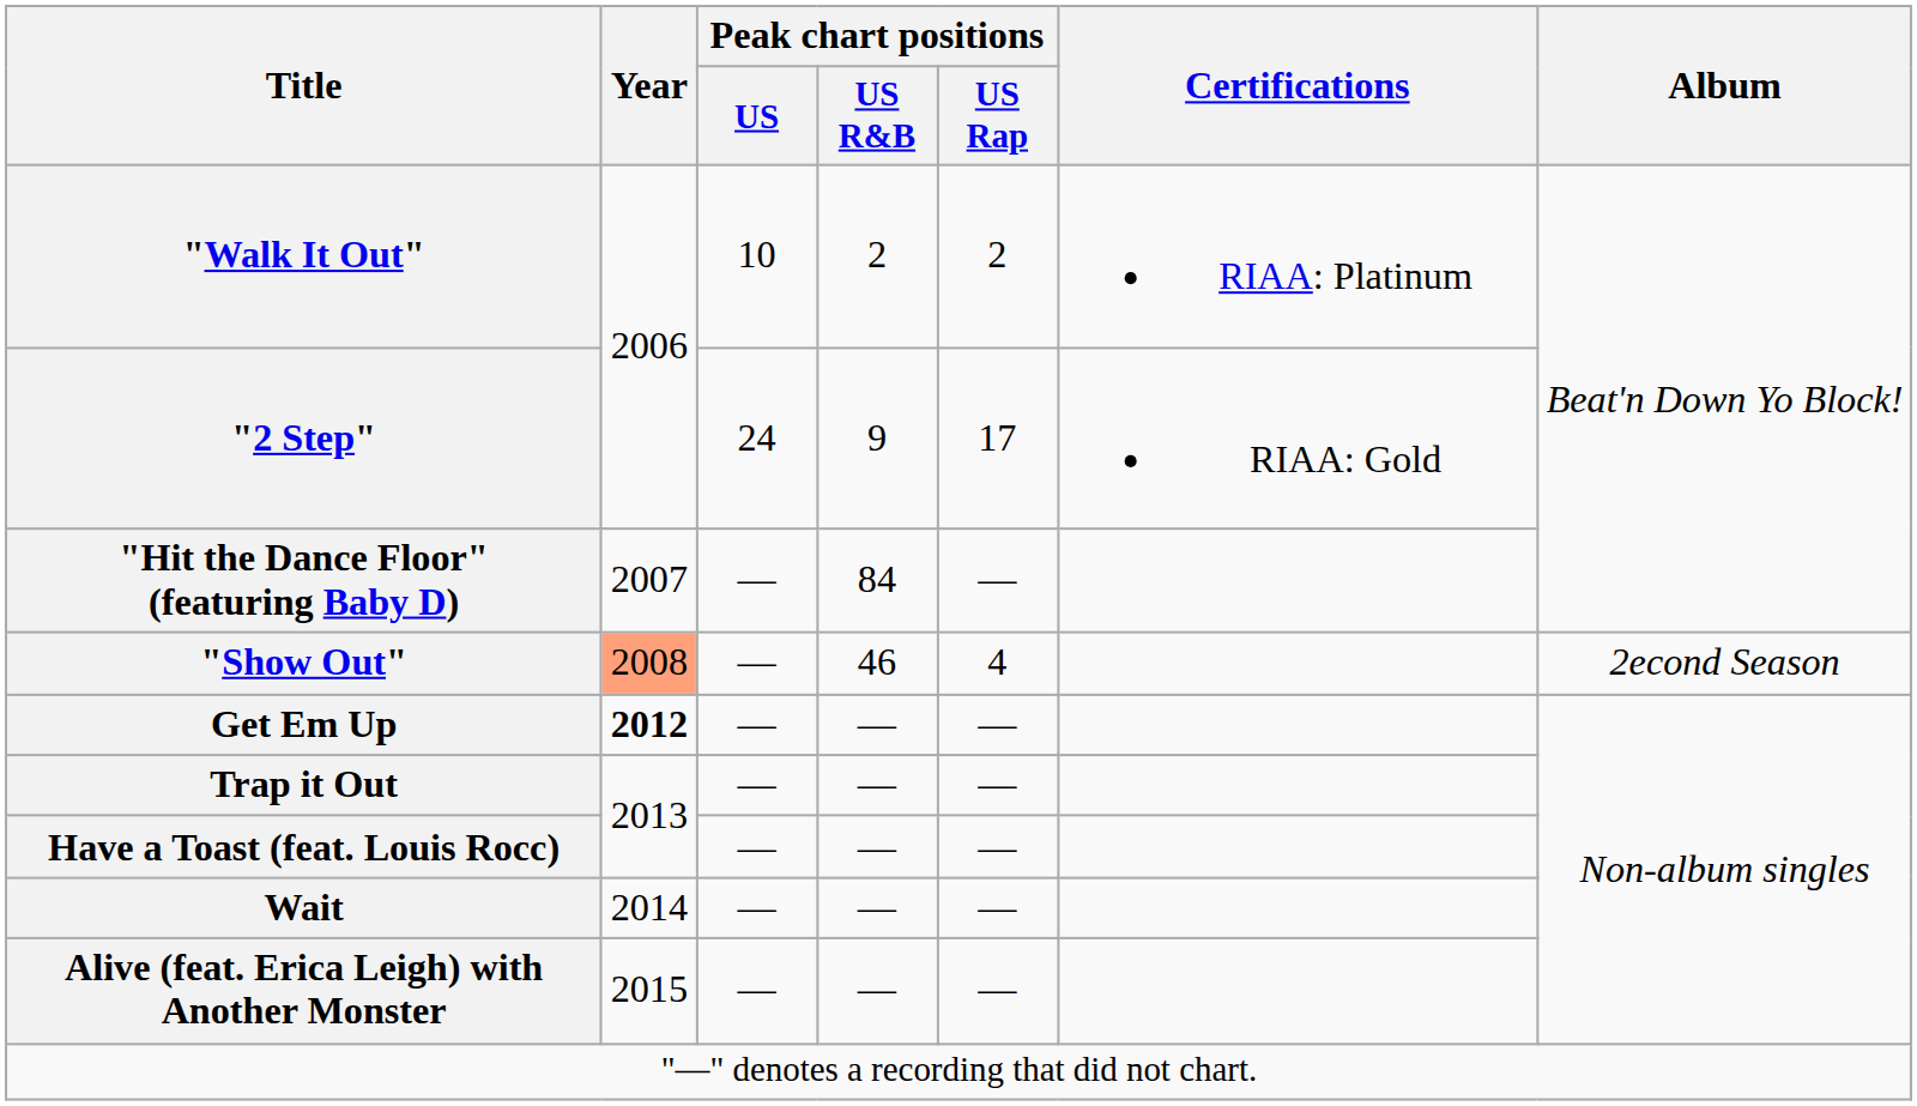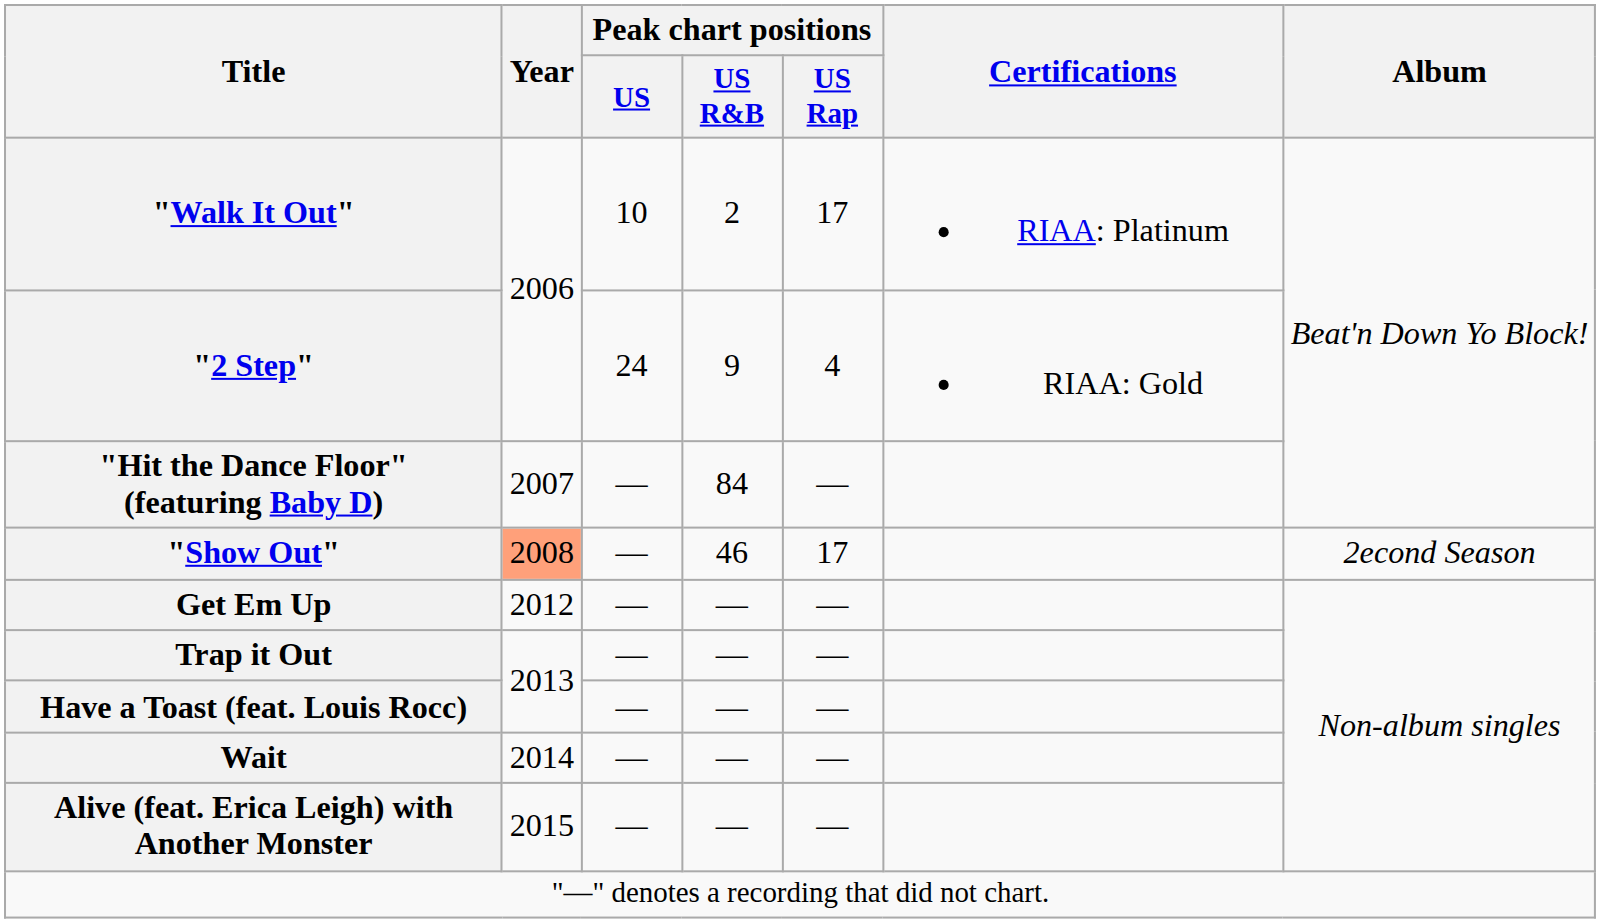"Walk It Out" | Peak chart positions / US Rap: 2 -> 17
"2 Step" | Peak chart positions / US Rap: 17 -> 4
"Show Out" | Peak chart positions / US Rap: 4 -> 17
Get Em Up | Year: bold -> normal
